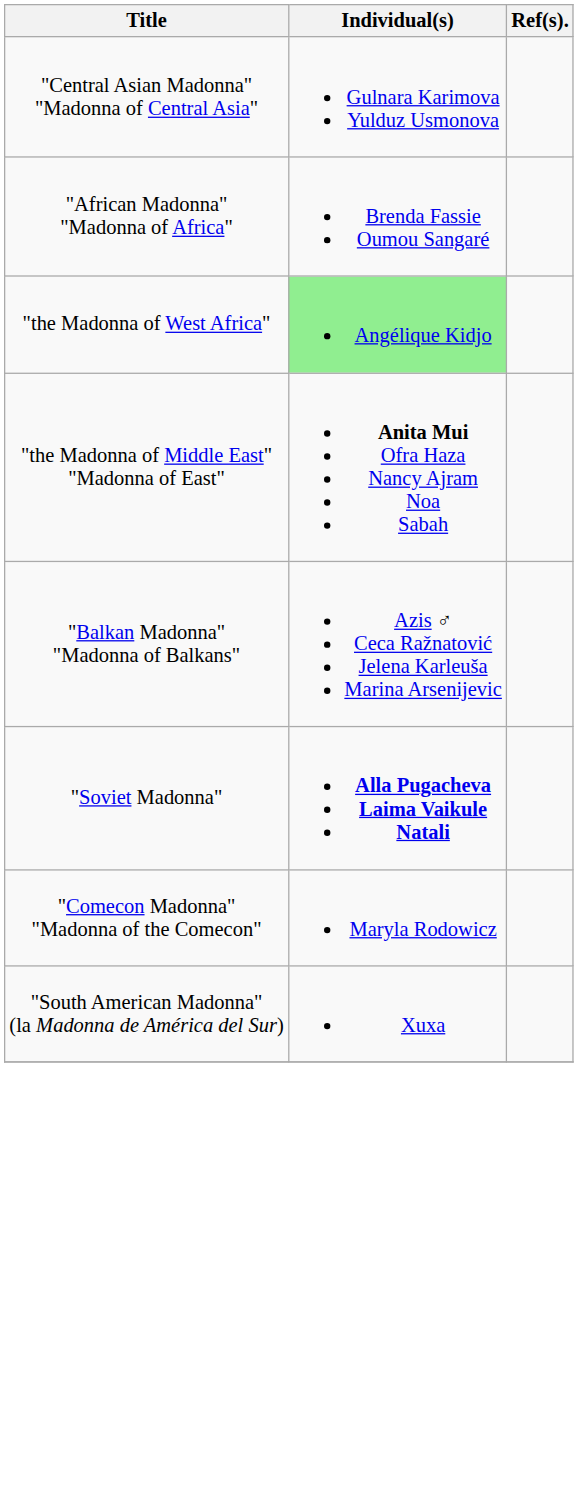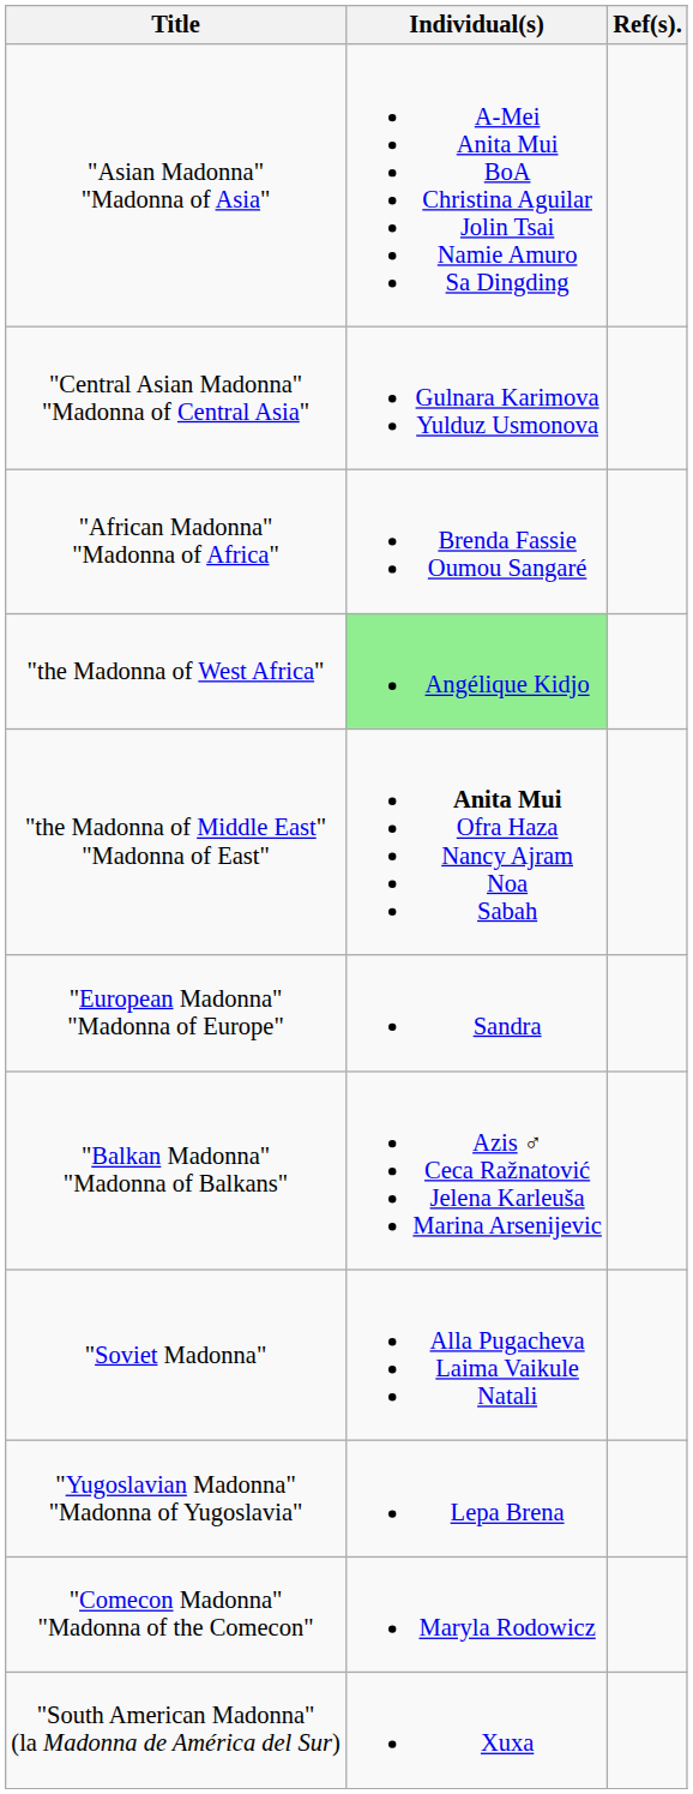+ row: "Asian Madonna" "Madonna of Asia" | A-Mei Anita Mui BoA Christina Aguilar Jolin Tsai Namie Amuro Sa Dingding
+ row: "European Madonna" "Madonna of Europe" | Sandra
"Soviet Madonna" | Individual(s): bold -> normal
+ row: "Yugoslavian Madonna" "Madonna of Yugoslavia" | Lepa Brena
